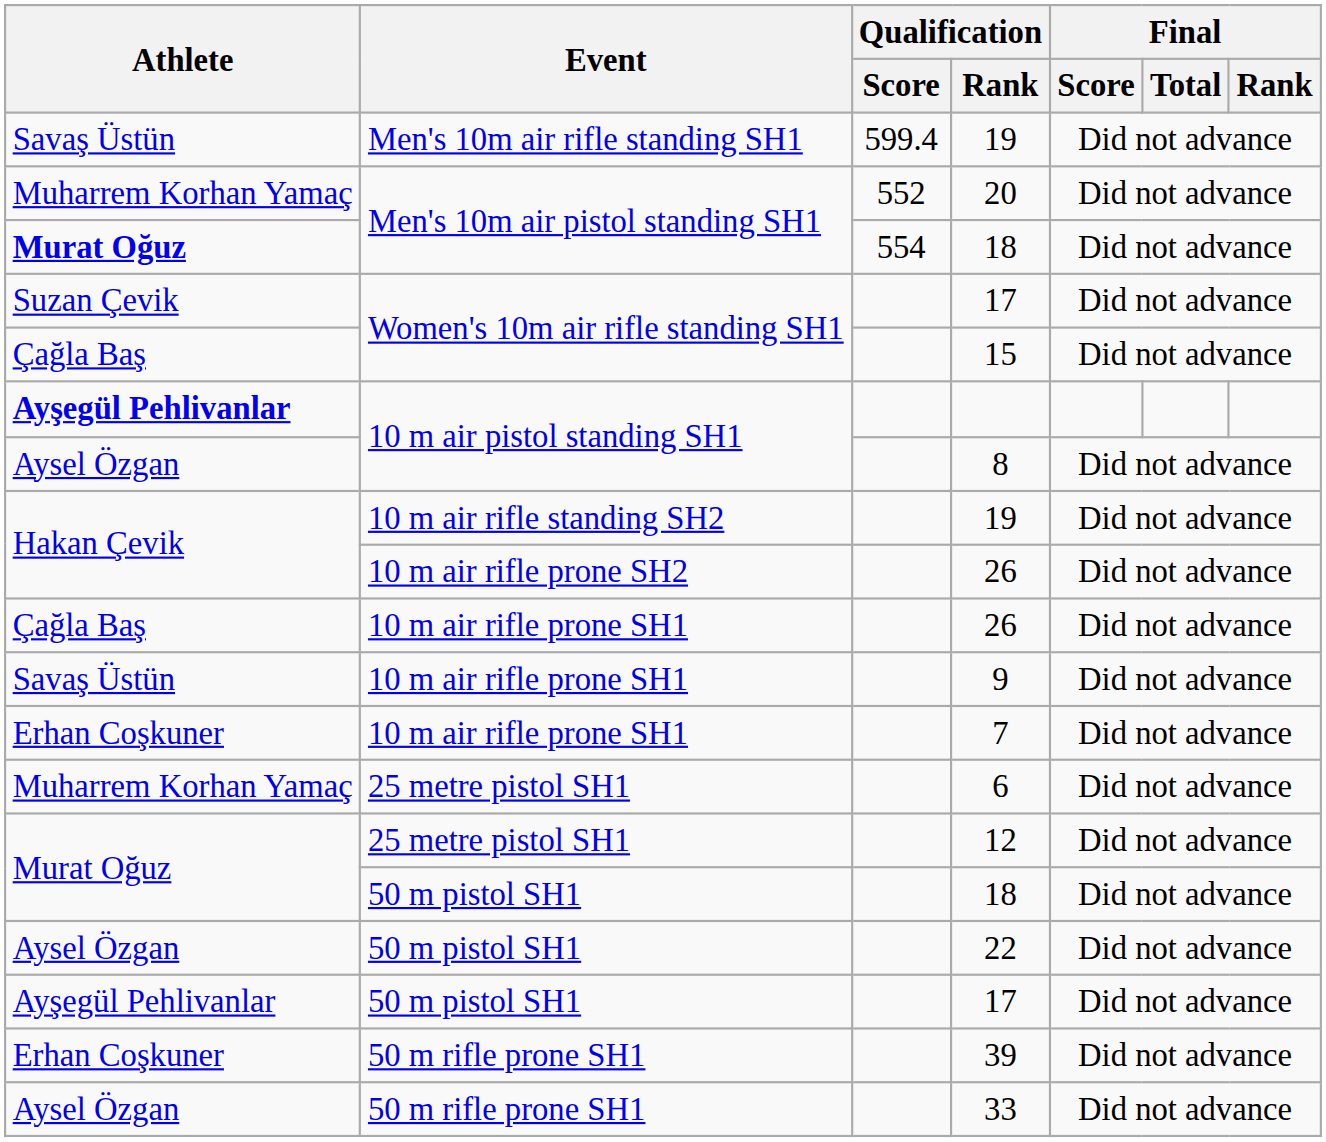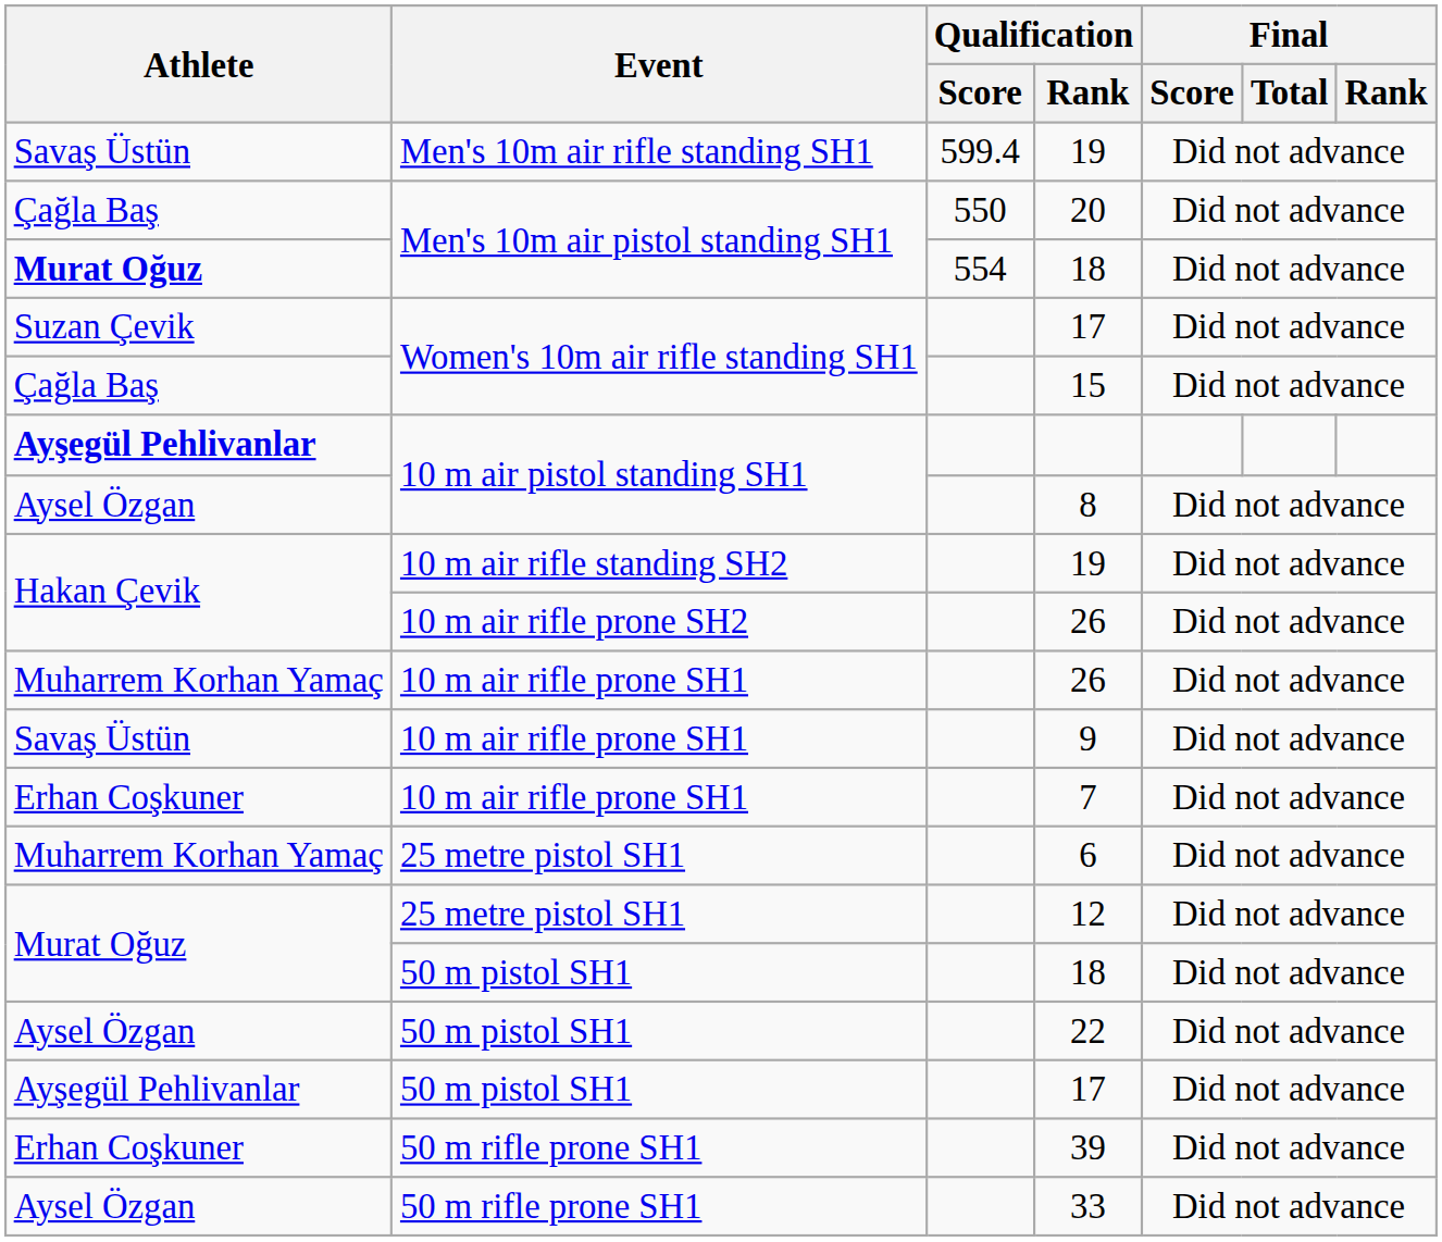20 | Athlete: Muharrem Korhan Yamaç -> Çağla Baş
20 | Qualification / Score: 552 -> 550
10 m air rifle prone SH1 / 26 | Athlete: Çağla Baş -> Muharrem Korhan Yamaç
